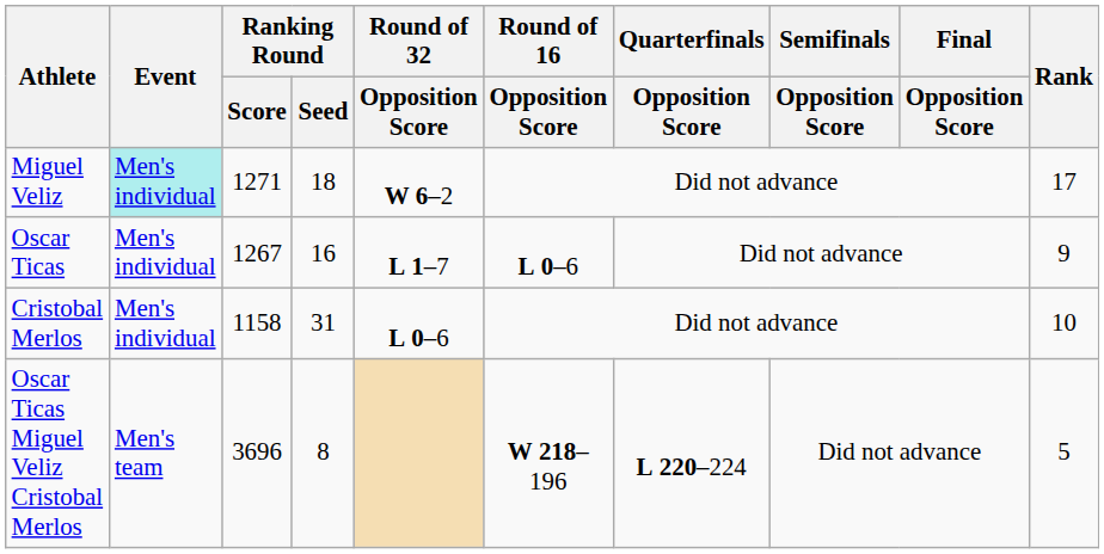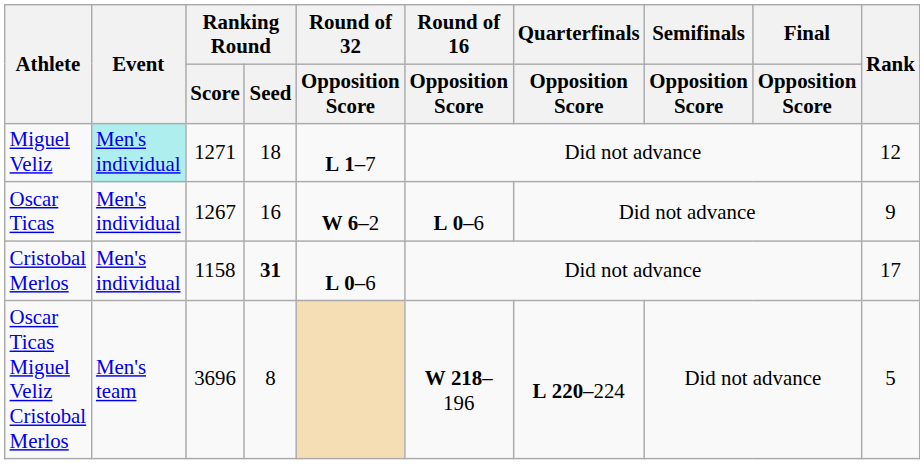Miguel Veliz | Round of 32 / Opposition Score: W 6–2 -> L 1–7
Miguel Veliz | Rank: 17 -> 12
Oscar Ticas | Round of 32 / Opposition Score: L 1–7 -> W 6–2
Cristobal Merlos | Ranking Round / Seed: normal -> bold
Cristobal Merlos | Rank: 10 -> 17
